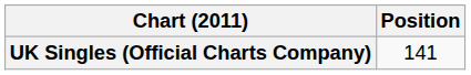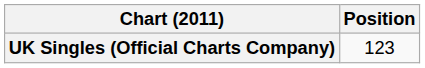UK Singles (Official Charts Company) | Position: 141 -> 123
